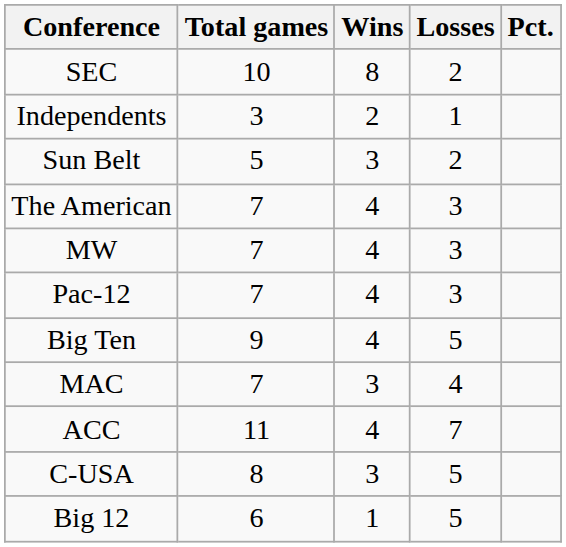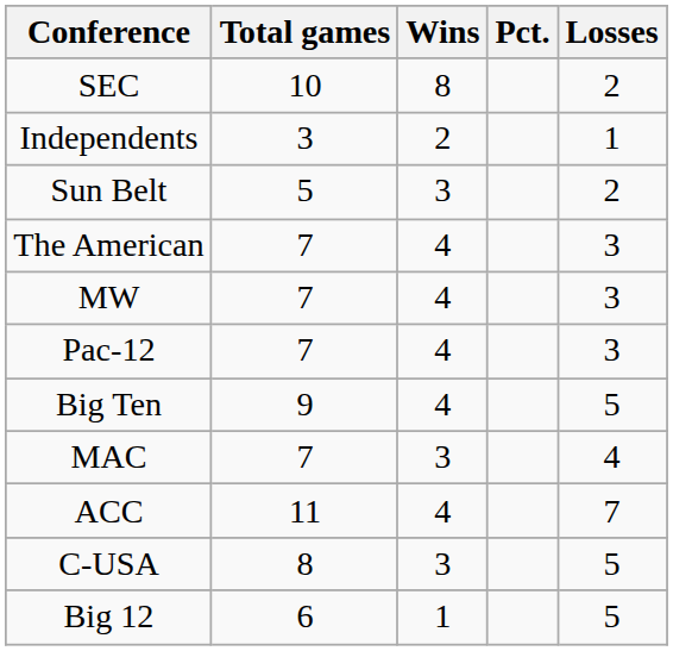columns swapped: Losses <-> Pct.
